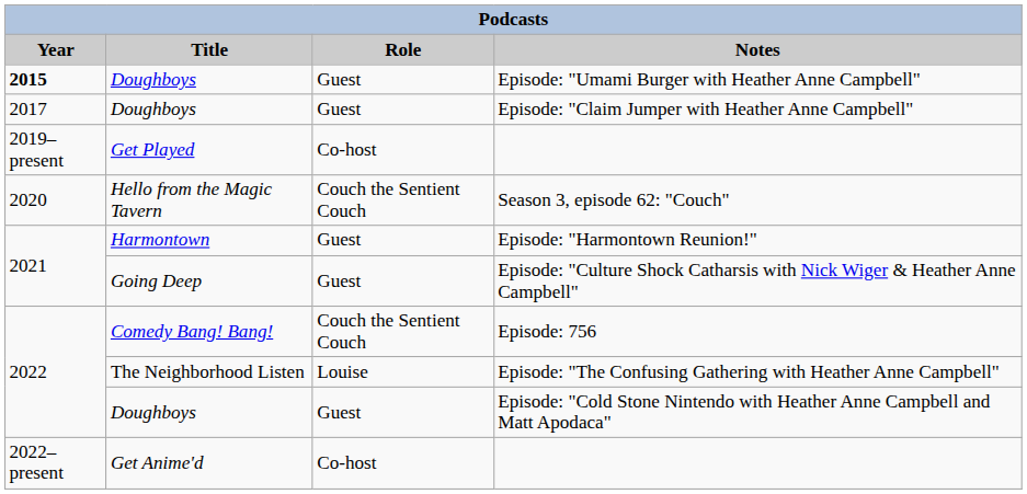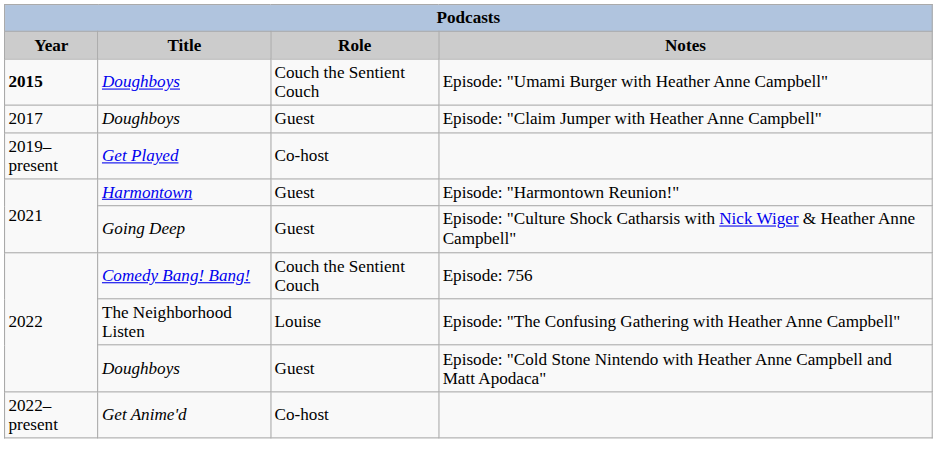Episode: "Umami Burger with Heather Anne Campbell" | Role: Guest -> Couch the Sentient Couch
- row: 2020 | Hello from the Magic Tavern | Couch the Sentient Couch | Season 3, episode 62: "Couch"
